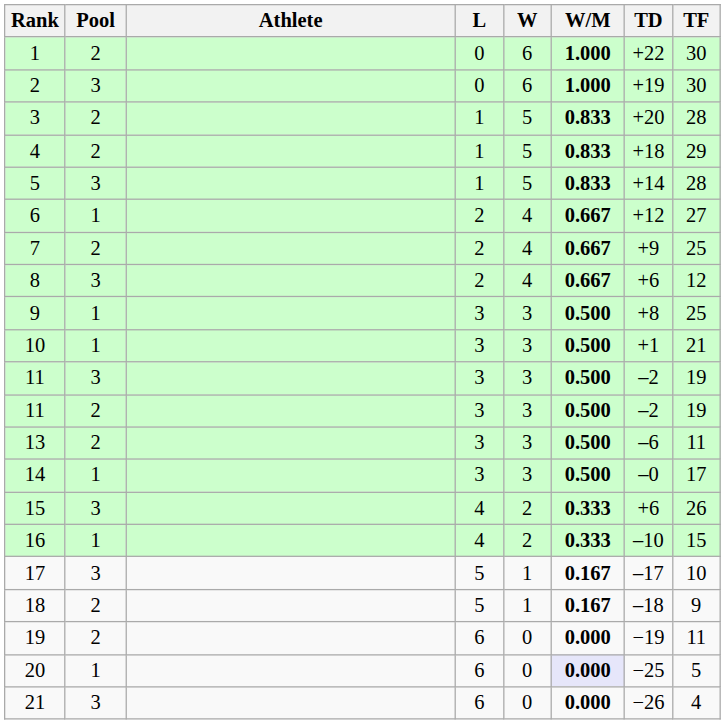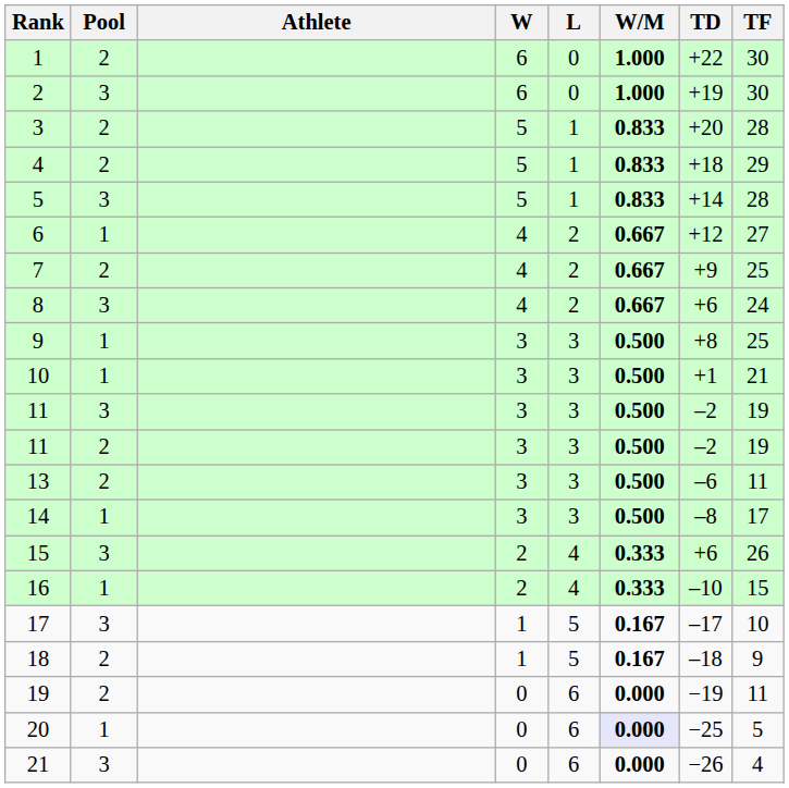columns swapped: W <-> L
8 | TF: 12 -> 24
14 | TD: –0 -> –8
